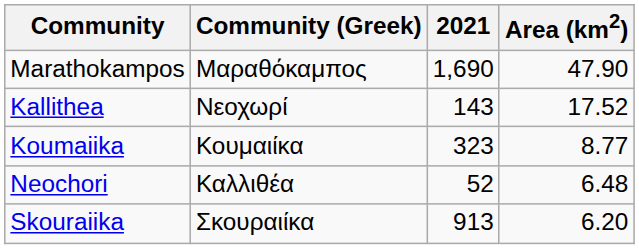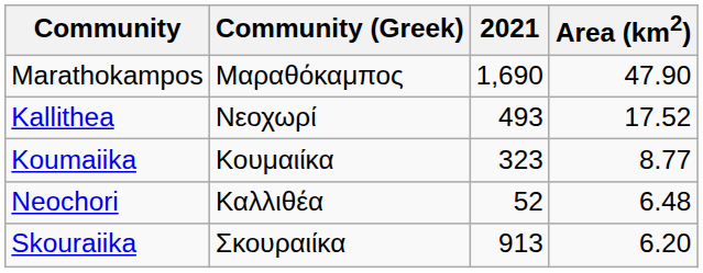Kallithea | 2021: 143 -> 493
